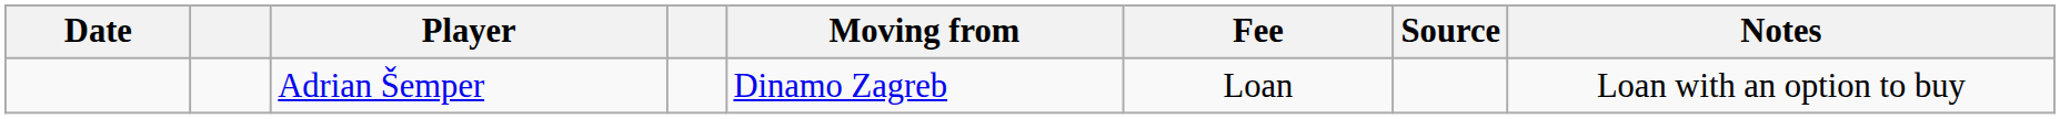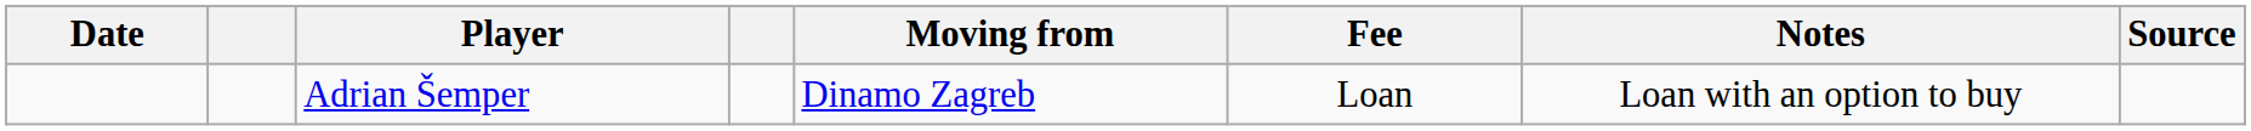columns swapped: Notes <-> Source
